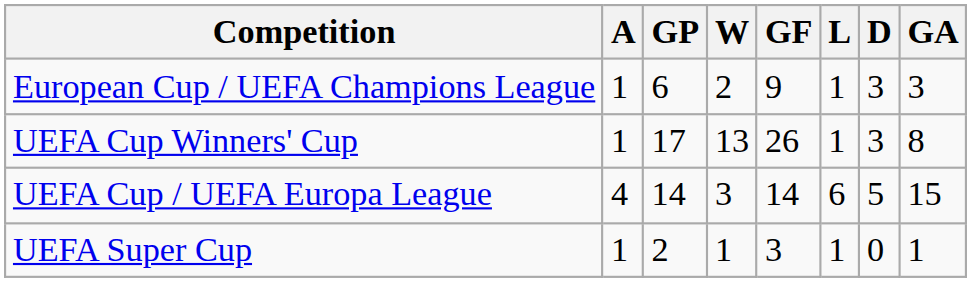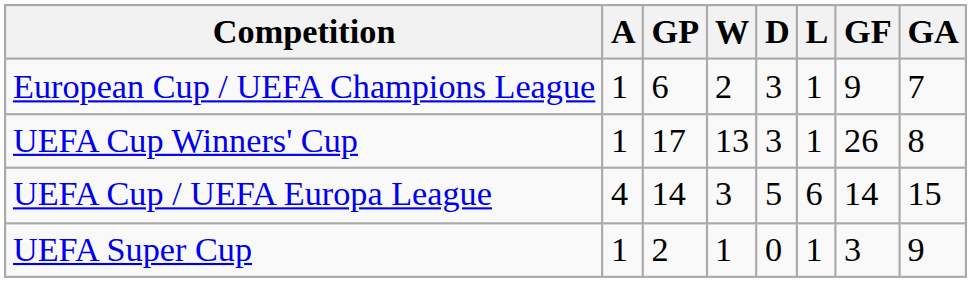columns swapped: D <-> GF
European Cup / UEFA Champions League | GA: 3 -> 7
UEFA Super Cup | GA: 1 -> 9
